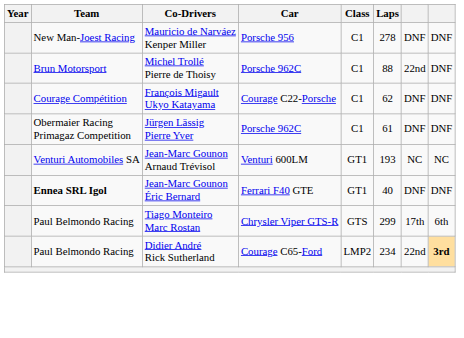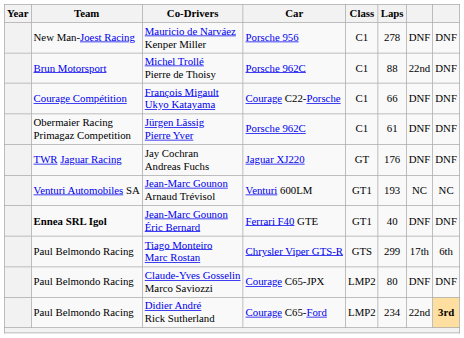François Migault Ukyo Katayama | Laps: 62 -> 66
+ row: TWR Jaguar Racing | Jay Cochran Andreas Fuchs | Jaguar XJ220 | GT | 176 | DNF | DNF
+ row: Paul Belmondo Racing | Claude-Yves Gosselin Marco Saviozzi | Courage C65-JPX | LMP2 | 80 | DNF | DNF
